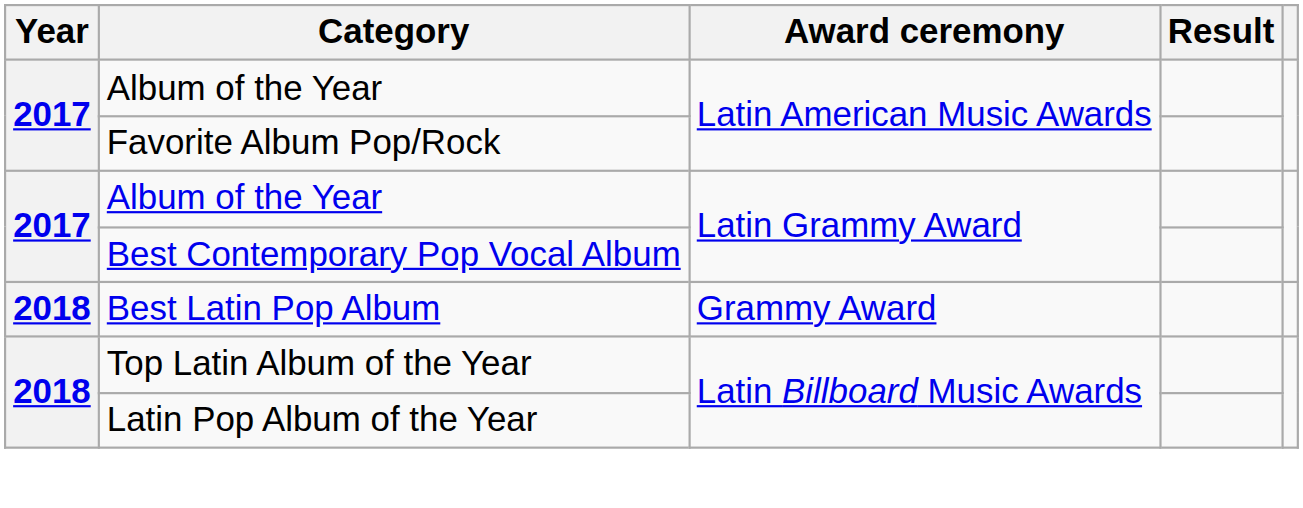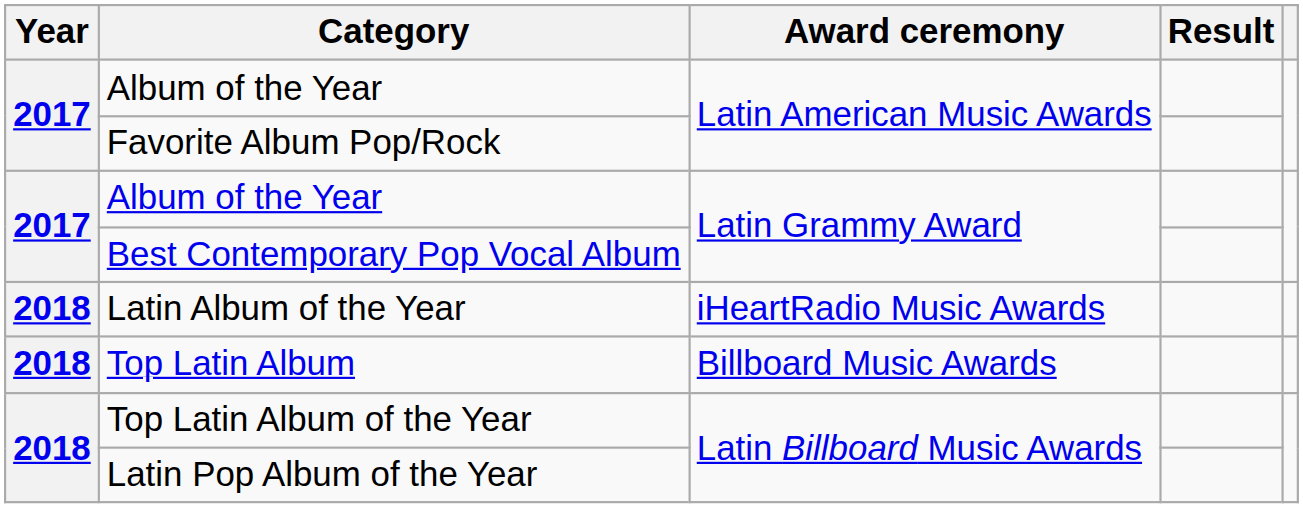- row: 2018 | Best Latin Pop Album | Grammy Award
+ row: 2018 | Latin Album of the Year | iHeartRadio Music Awards
+ row: 2018 | Top Latin Album | Billboard Music Awards
